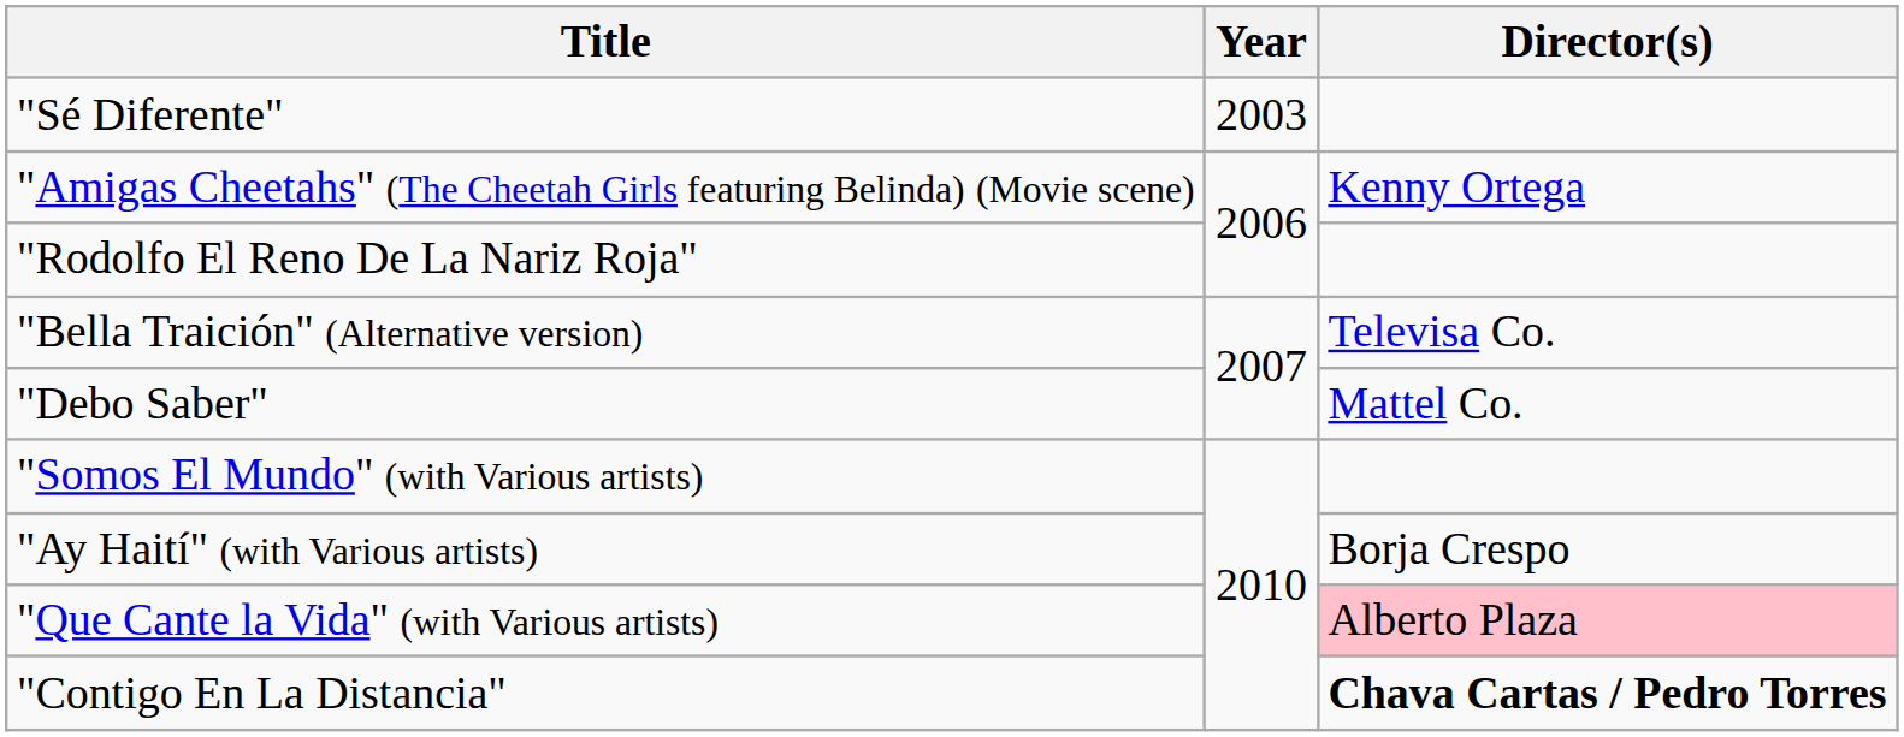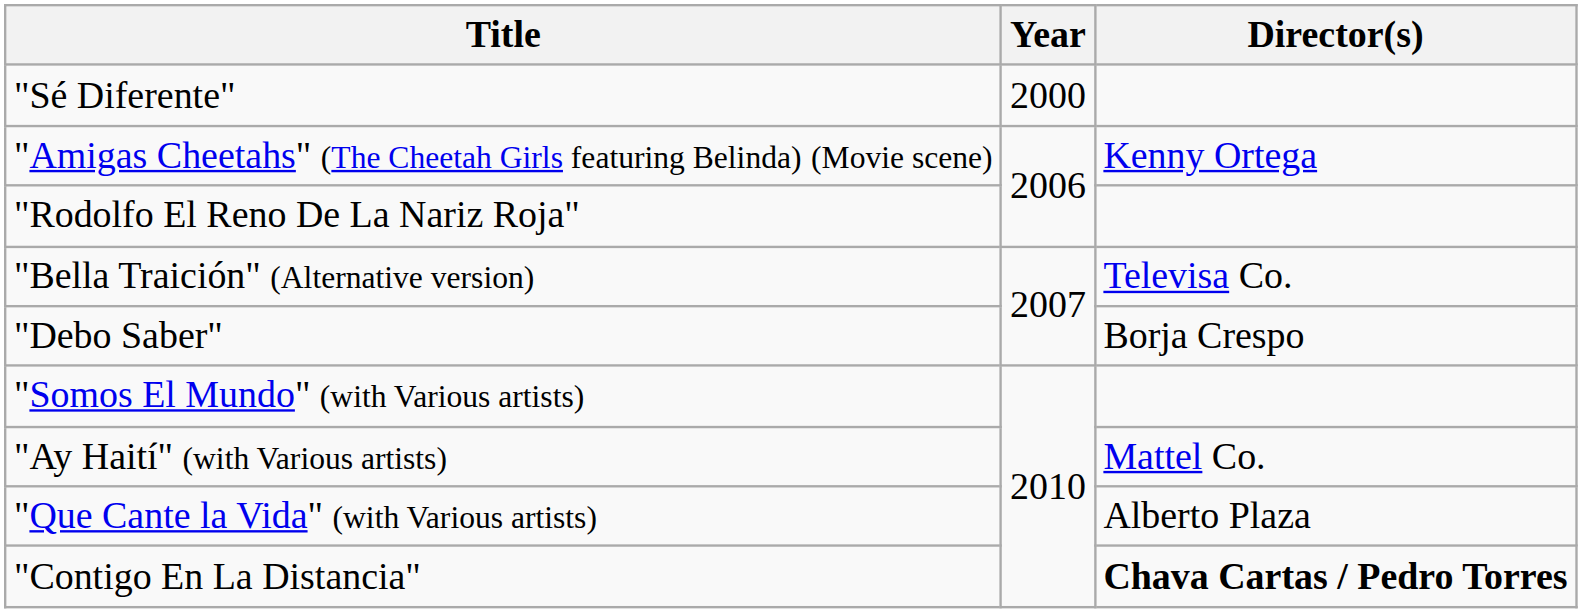"Sé Diferente" | Year: 2003 -> 2000
"Debo Saber" | Director(s): Mattel Co. -> Borja Crespo
"Ay Haití" (with Various artists) | Director(s): Borja Crespo -> Mattel Co.
"Que Cante la Vida" (with Various artists) | Director(s): pink background -> no background
